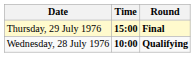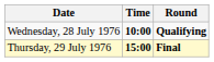rows swapped: Wednesday, 28 July 1976 <-> Thursday, 29 July 1976
